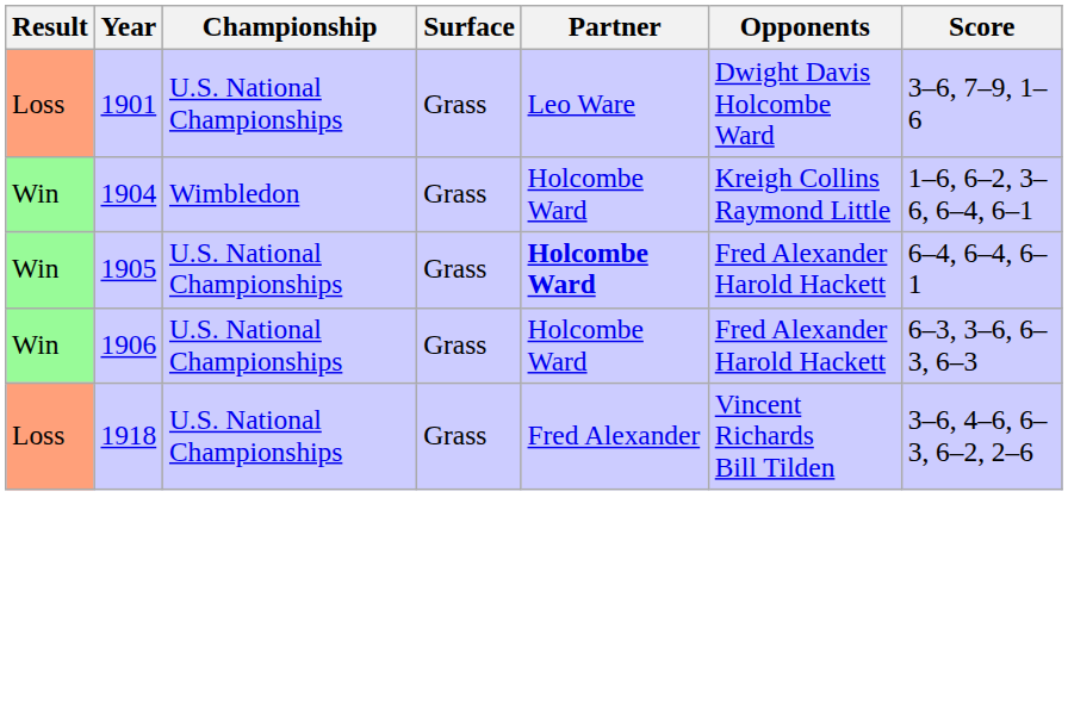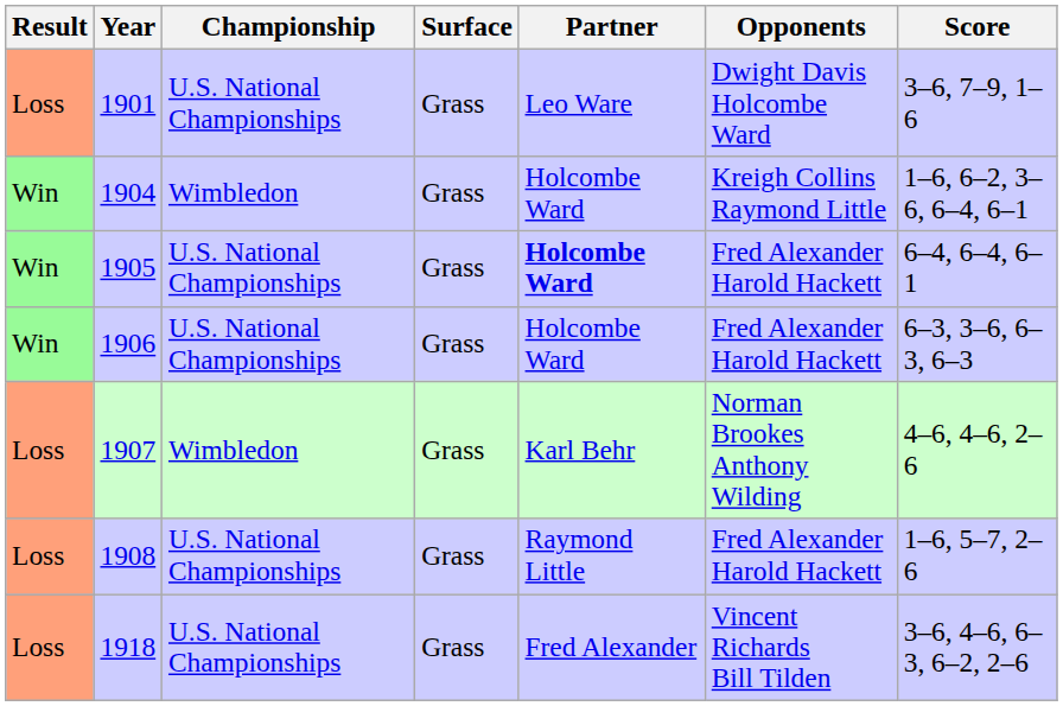+ row: Loss | 1907 | Wimbledon | Grass | Karl Behr | Norman Brookes Anthony Wilding | 4–6, 4–6, 2–6
+ row: Loss | 1908 | U.S. National Championships | Grass | Raymond Little | Fred Alexander Harold Hackett | 1–6, 5–7, 2–6
